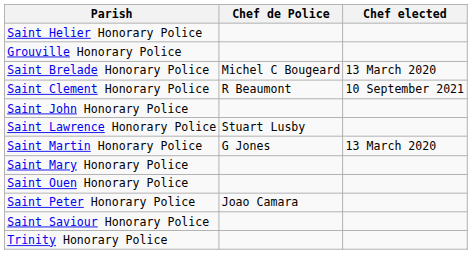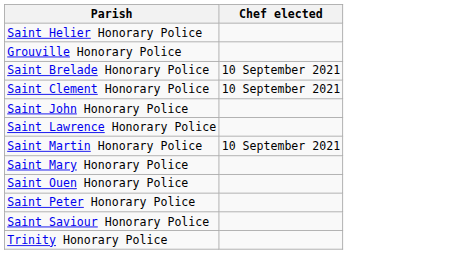- column: Chef de Police | Michel C Bougeard | R Beaumont | Stuart Lusby | G Jones | Joao Camara
Saint Brelade Honorary Police | Chef elected: 13 March 2020 -> 10 September 2021
Saint Martin Honorary Police | Chef elected: 13 March 2020 -> 10 September 2021
